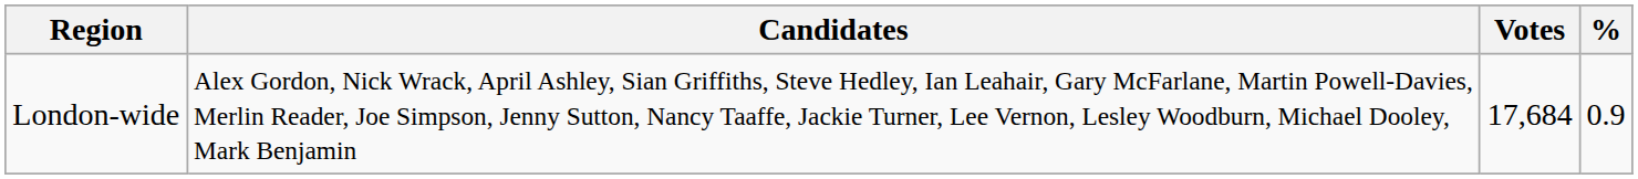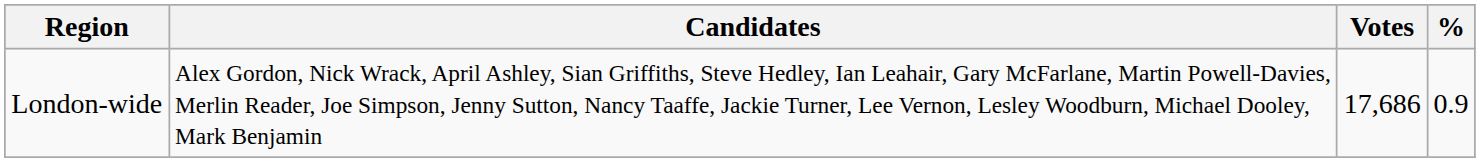London-wide | Votes: 17,684 -> 17,686
